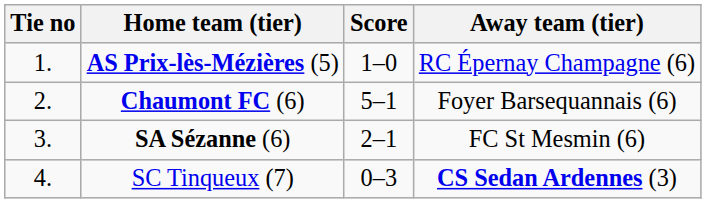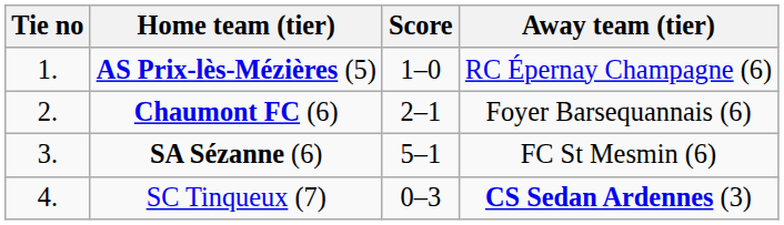Chaumont FC (6) | Score: 5–1 -> 2–1
SA Sézanne (6) | Score: 2–1 -> 5–1
